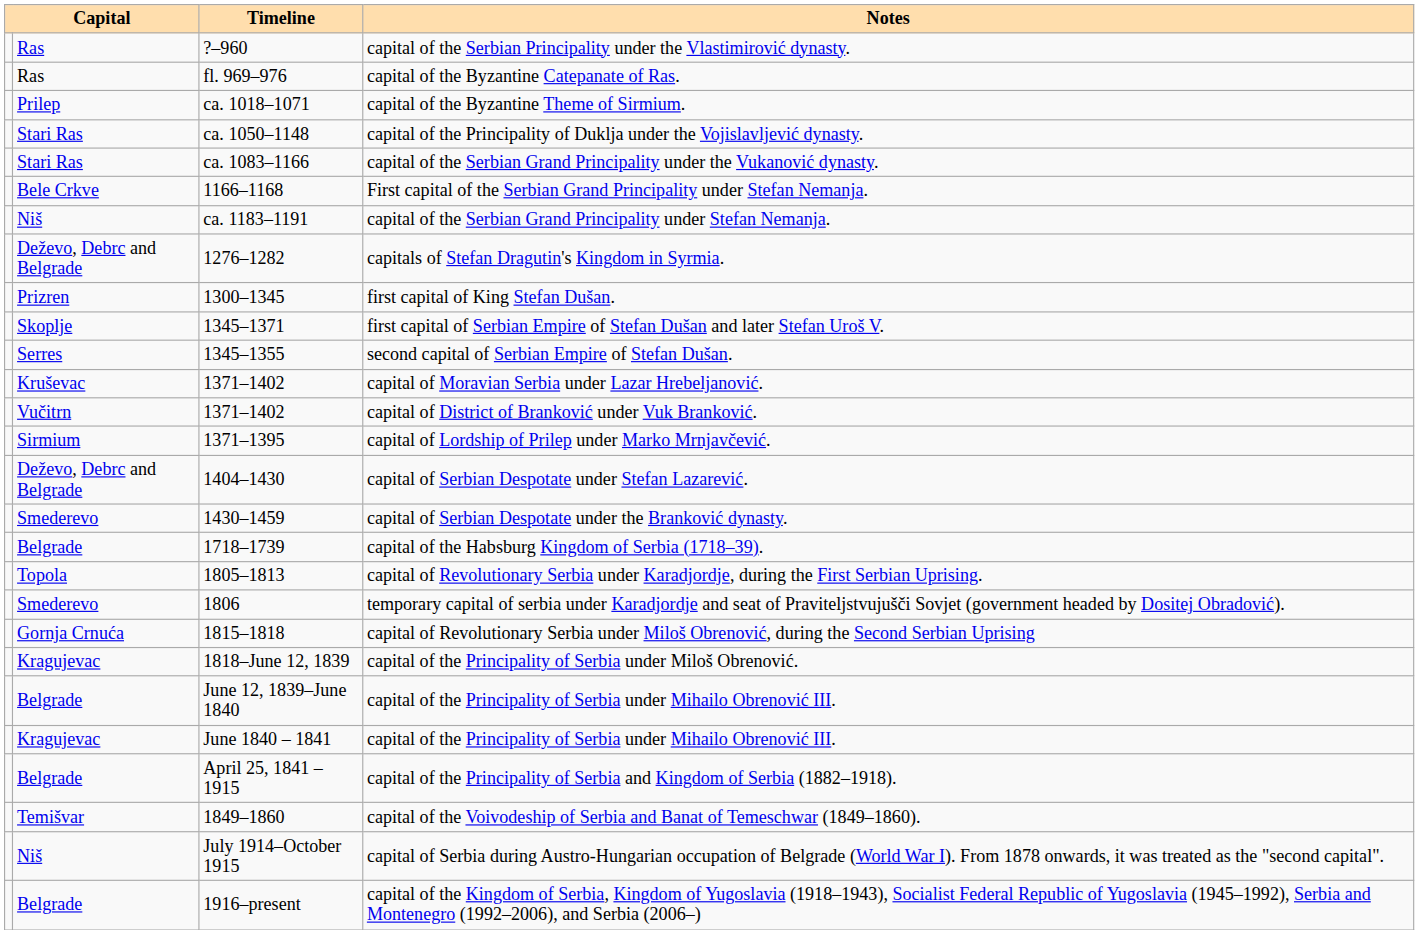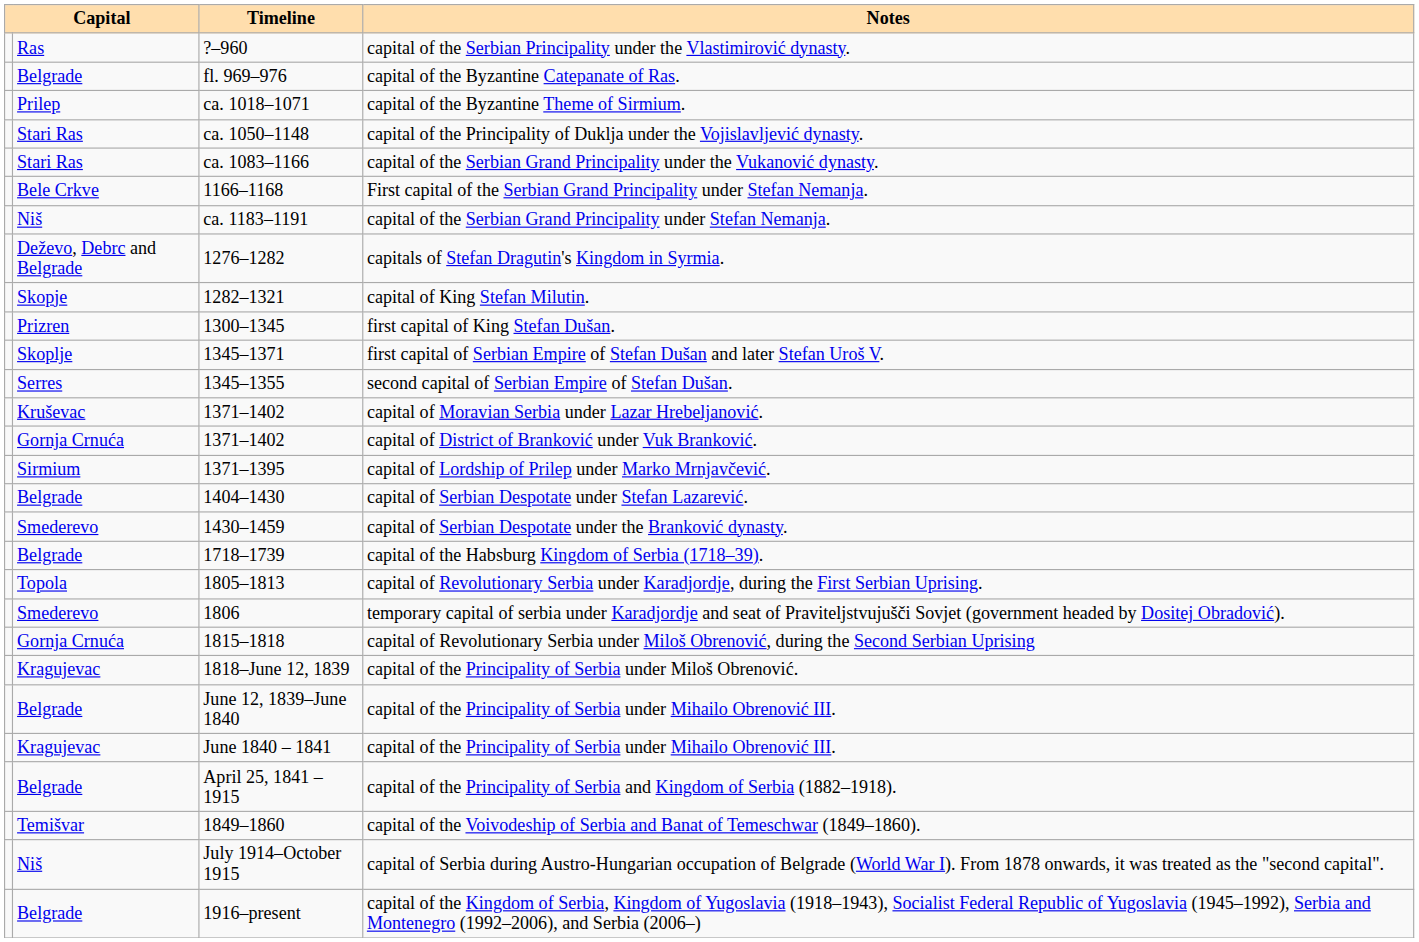capital of the Byzantine Catepanate of Ras. | column 2: Ras -> Belgrade
+ row: Skopje | 1282–1321 | capital of King Stefan Milutin.
capital of District of Branković under Vuk Branković. | column 2: Vučitrn -> Gornja Crnuća
capital of Serbian Despotate under Stefan Lazarević. | column 2: Deževo, Debrc and Belgrade -> Belgrade
